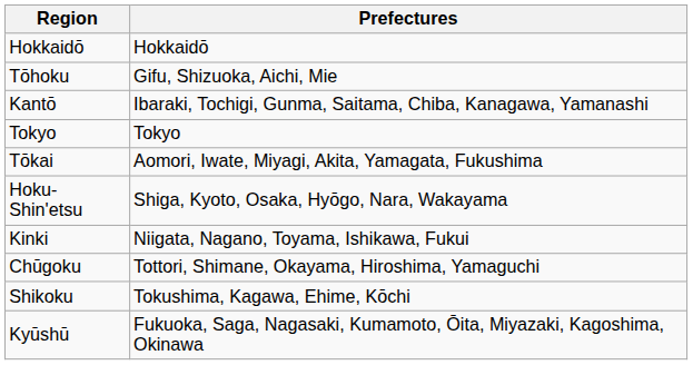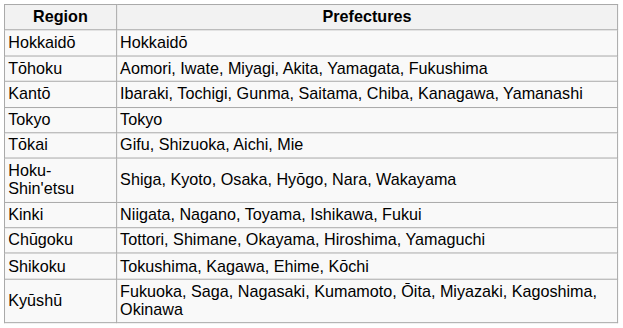Tōhoku | Prefectures: Gifu, Shizuoka, Aichi, Mie -> Aomori, Iwate, Miyagi, Akita, Yamagata, Fukushima
Tōkai | Prefectures: Aomori, Iwate, Miyagi, Akita, Yamagata, Fukushima -> Gifu, Shizuoka, Aichi, Mie
